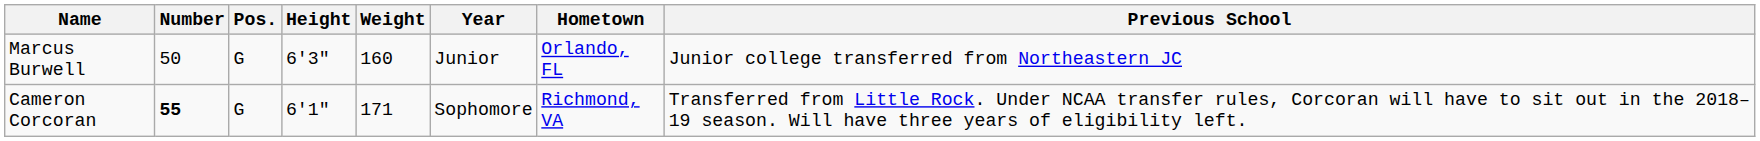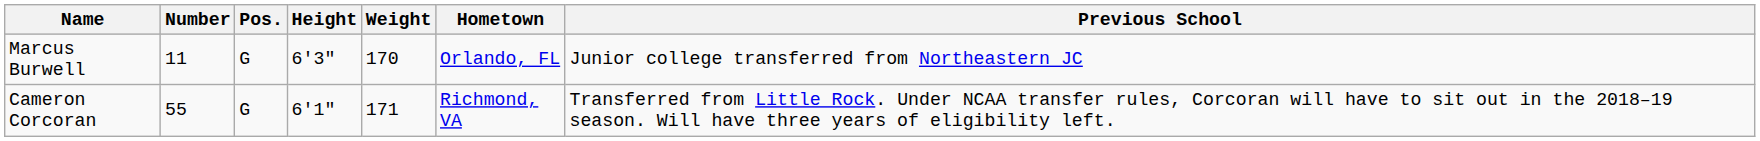- column: Year | Junior | Sophomore
Marcus Burwell | Number: 50 -> 11
Marcus Burwell | Weight: 160 -> 170
Cameron Corcoran | Number: bold -> normal
